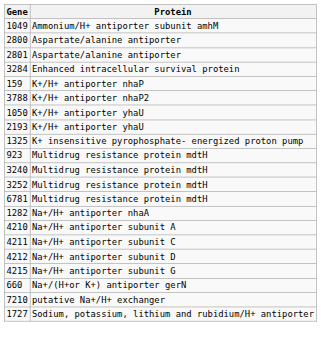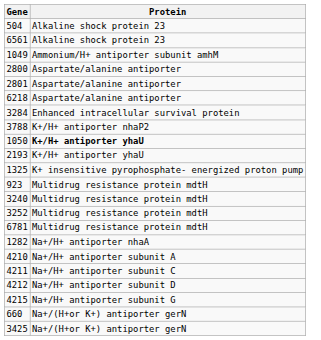+ row: 504 | Alkaline shock protein 23
+ row: 6561 | Alkaline shock protein 23
+ row: 6218 | Aspartate/alanine antiporter
- row: 159 | K+/H+ antiporter nhaP
1050 | Protein: normal -> bold
+ row: 3425 | Na+/(H+or K+) antiporter gerN
- row: 7210 | putative Na+/H+ exchanger
- row: 1727 | Sodium, potassium, lithium and rubidium/H+ antiporter
